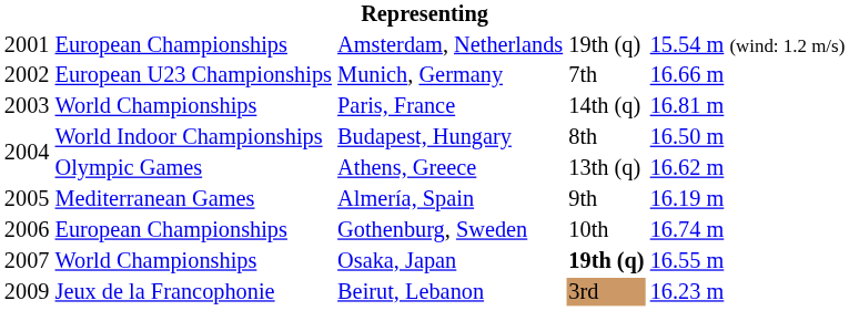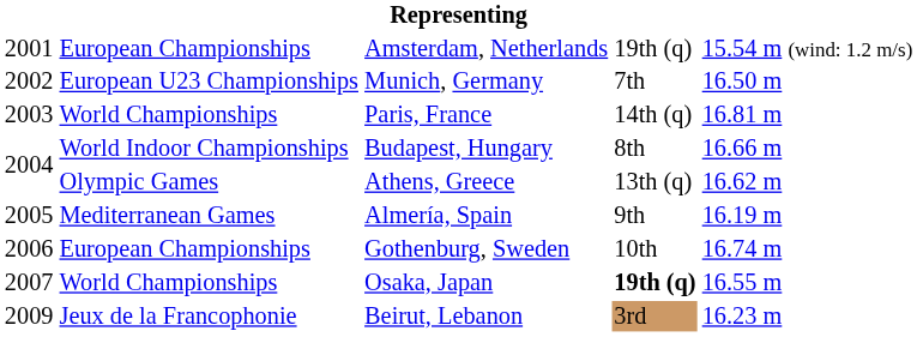Munich, Germany | column 5: 16.66 m -> 16.50 m
Budapest, Hungary | column 5: 16.50 m -> 16.66 m
